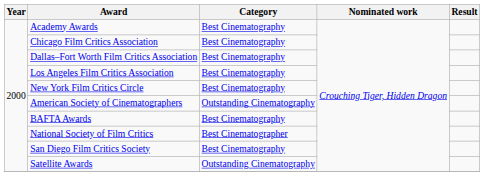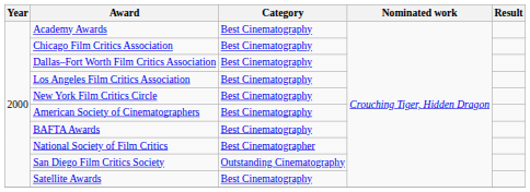American Society of Cinematographers | Category: Outstanding Cinematography -> Best Cinematography
San Diego Film Critics Society | Category: Best Cinematography -> Outstanding Cinematography
Satellite Awards | Category: Outstanding Cinematography -> Best Cinematography
